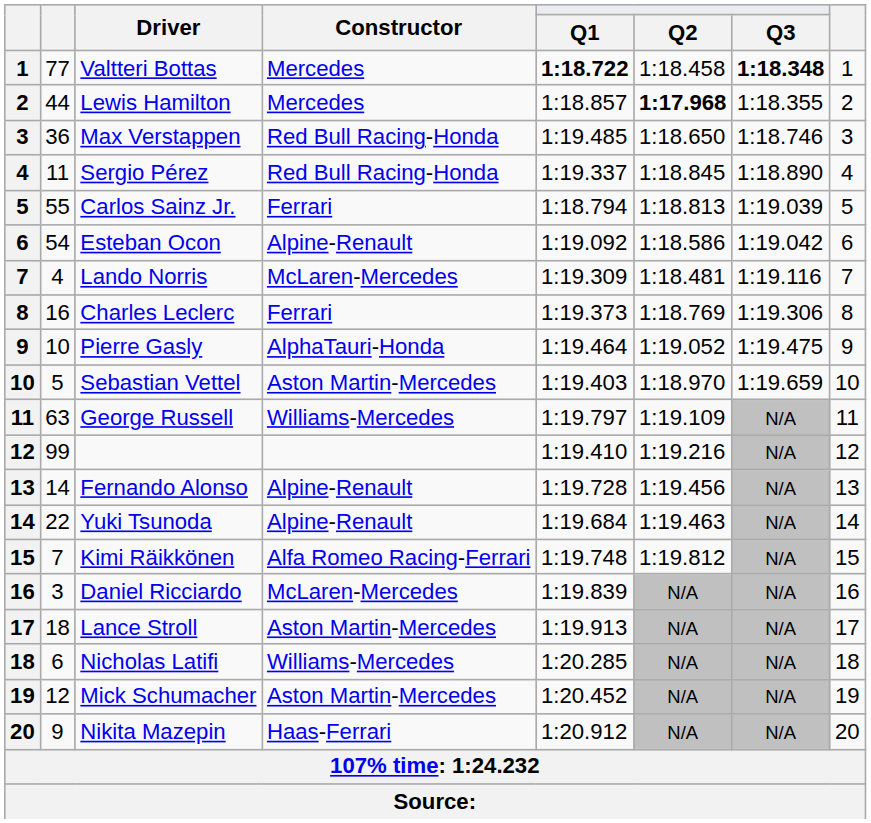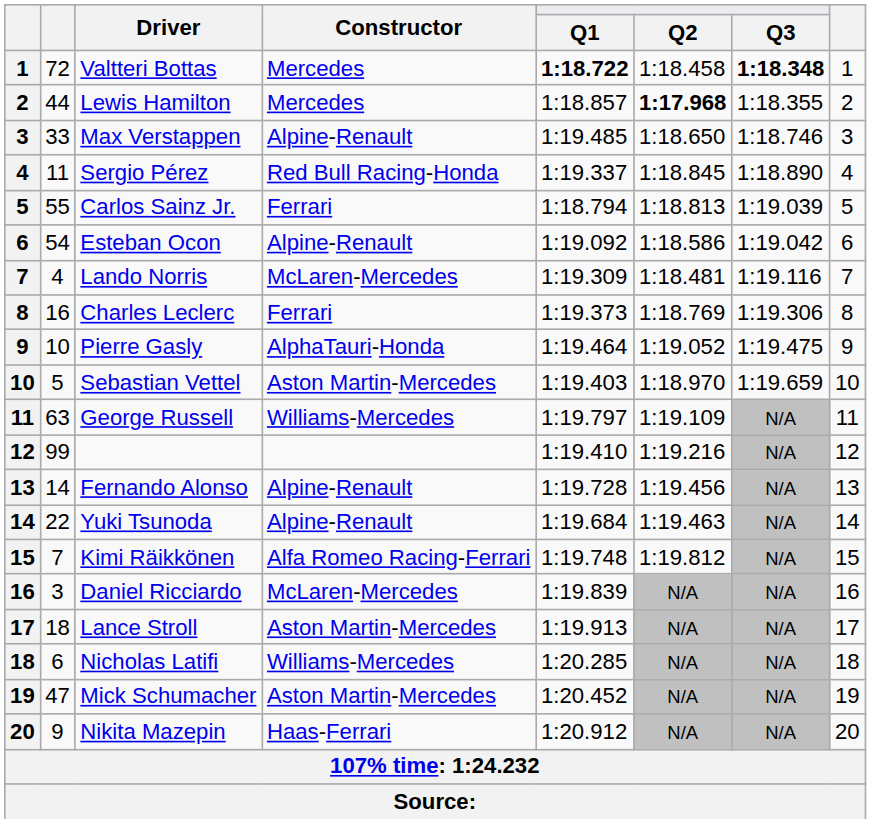Valtteri Bottas | column 2: 77 -> 72
Max Verstappen | column 2: 36 -> 33
Max Verstappen | Constructor: Red Bull Racing-Honda -> Alpine-Renault
Mick Schumacher | column 2: 12 -> 47
